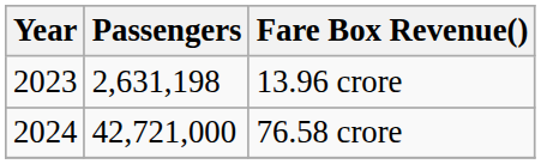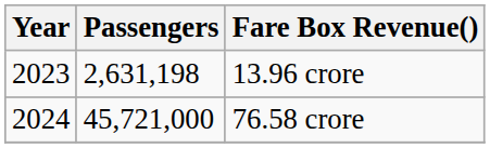76.58 crore | Passengers: 42,721,000 -> 45,721,000
